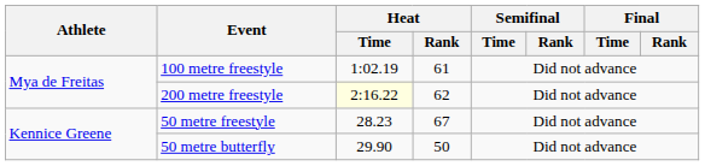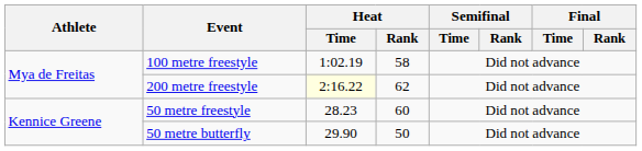100 metre freestyle | Heat / Rank: 61 -> 58
50 metre freestyle | Heat / Rank: 67 -> 60
